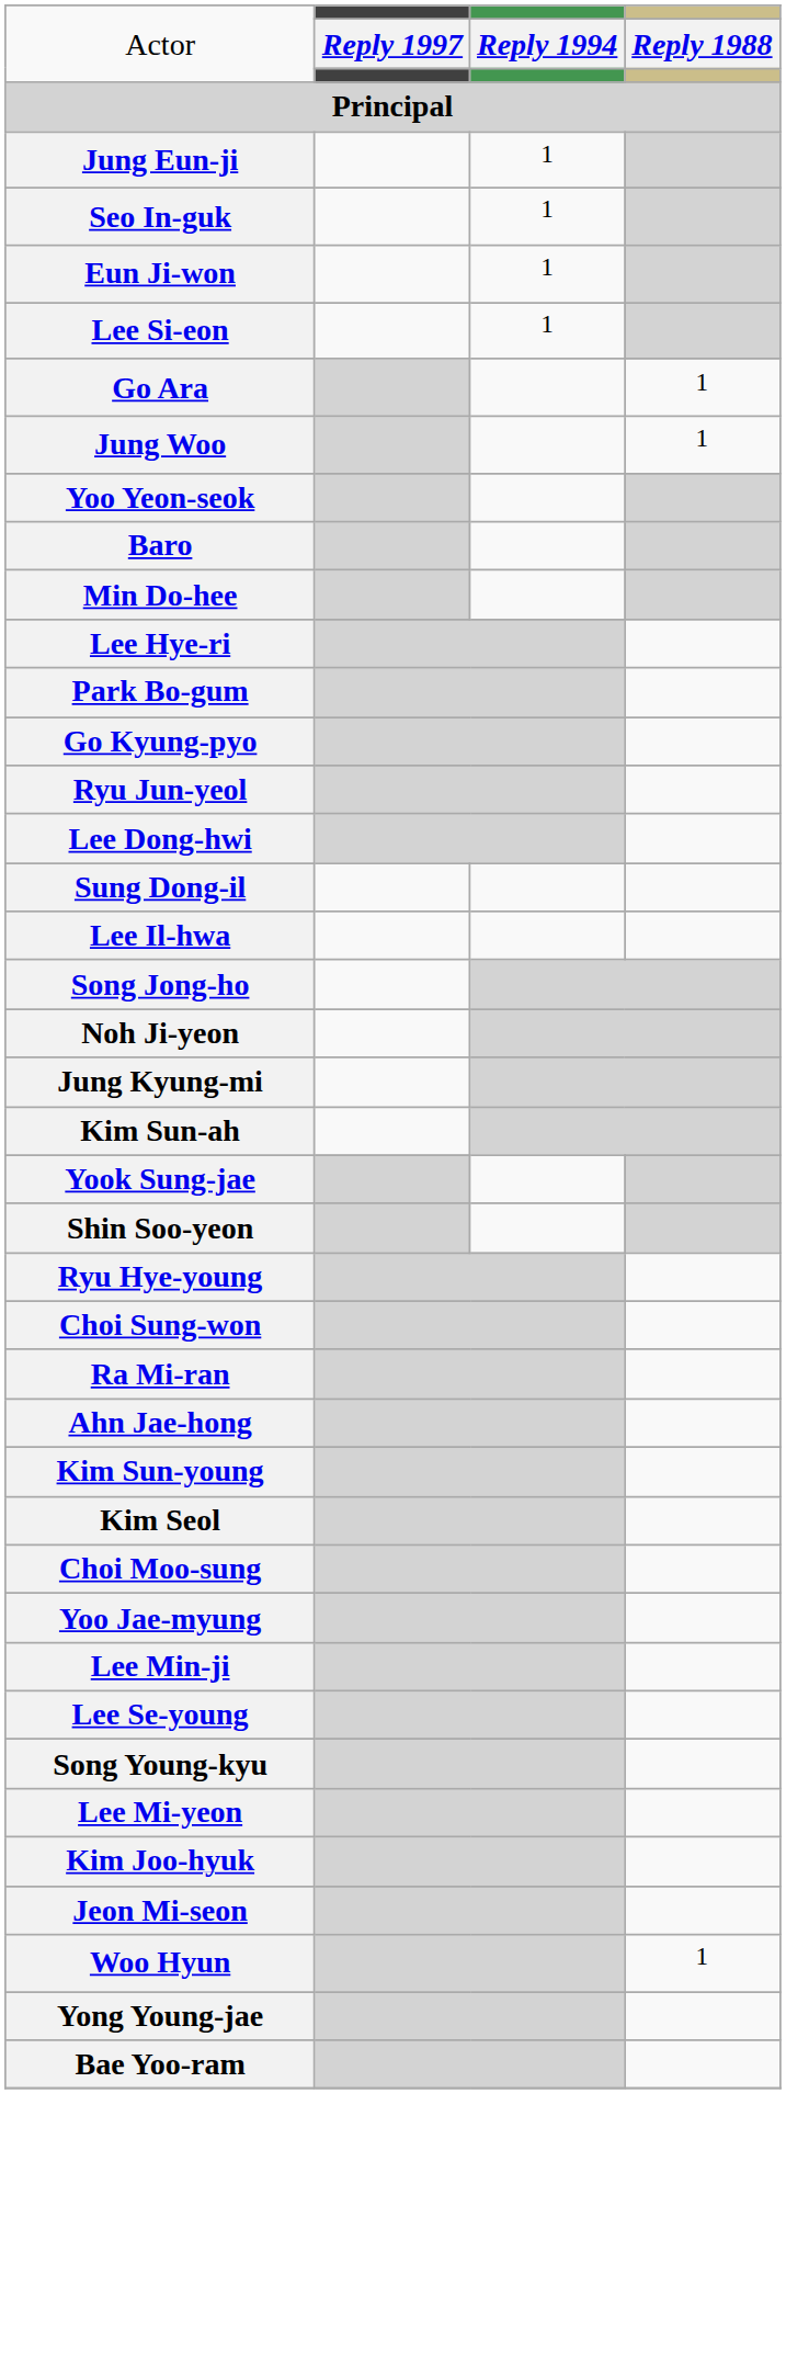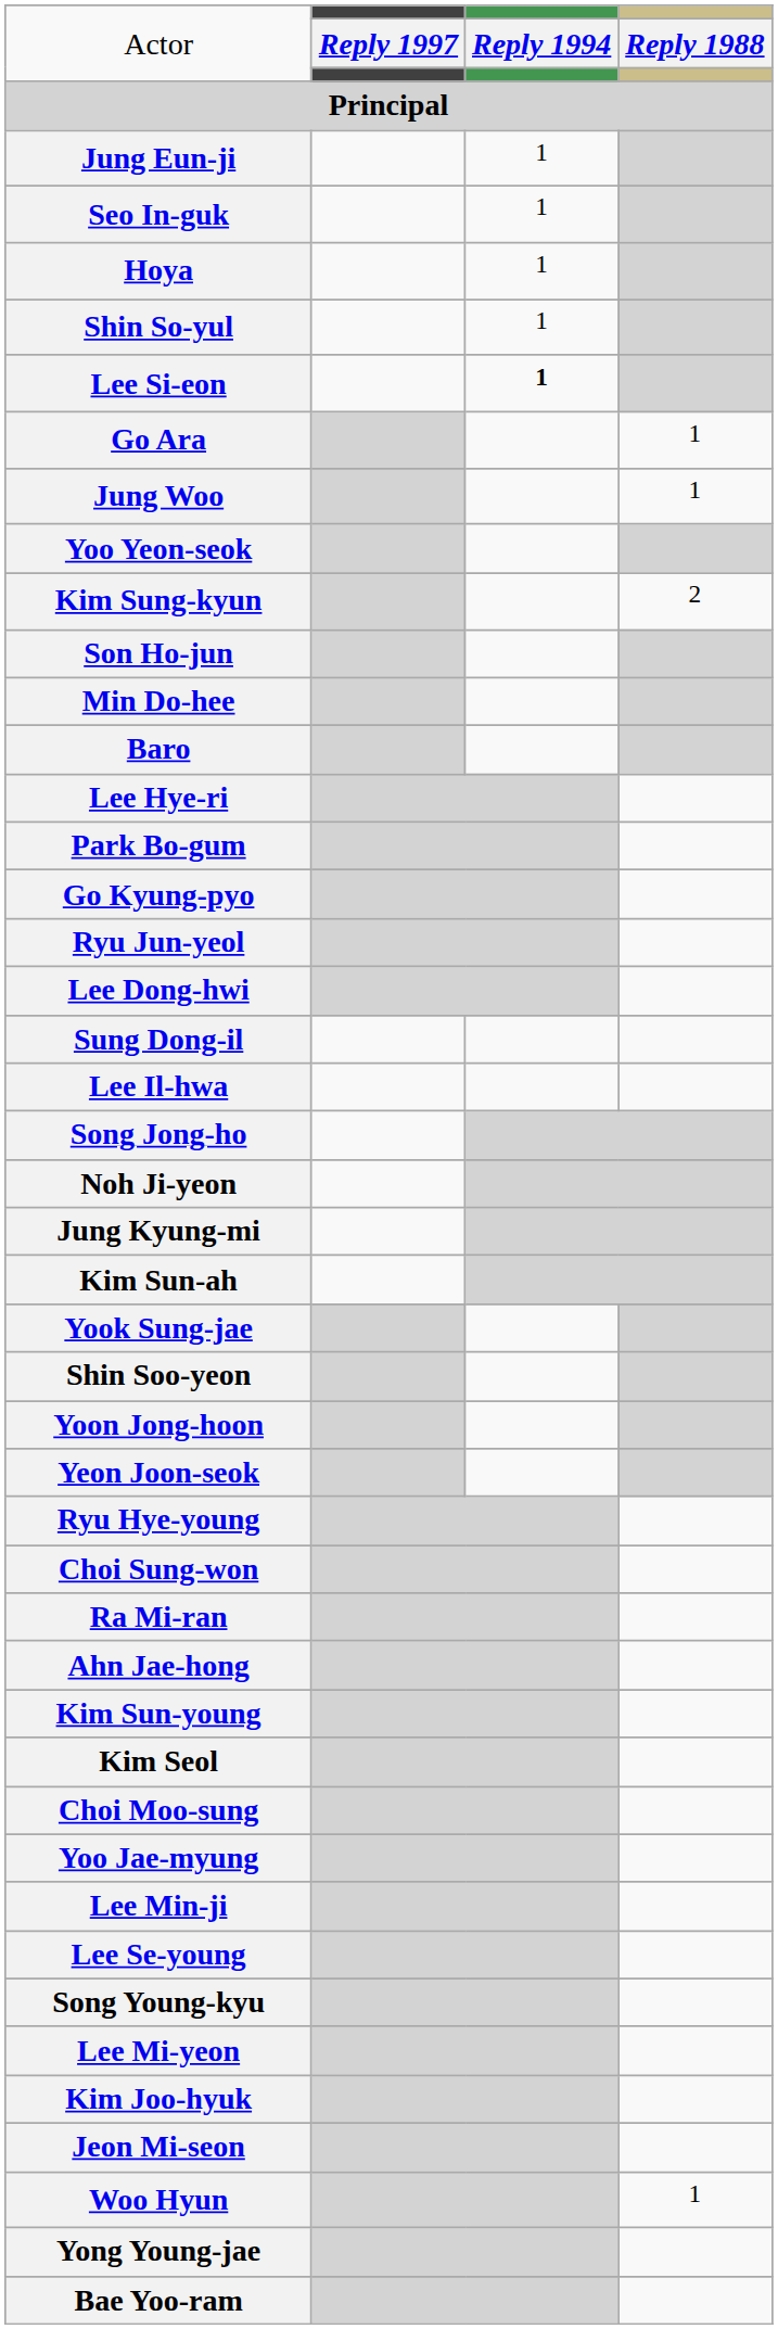+ row: Hoya | 1
+ row: Shin So-yul | 1
- row: Eun Ji-won | 1
Lee Si-eon | column 3: normal -> bold
+ row: Kim Sung-kyun | 2
+ row: Son Ho-jun
rows swapped: Baro <-> Min Do-hee
+ row: Yoon Jong-hoon
+ row: Yeon Joon-seok
